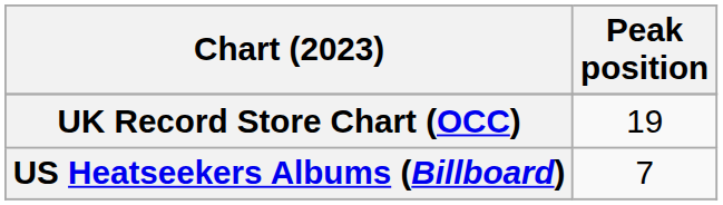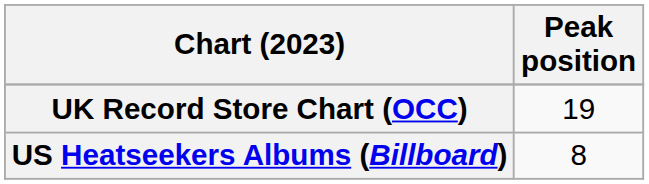US Heatseekers Albums (Billboard) | Peak position: 7 -> 8
